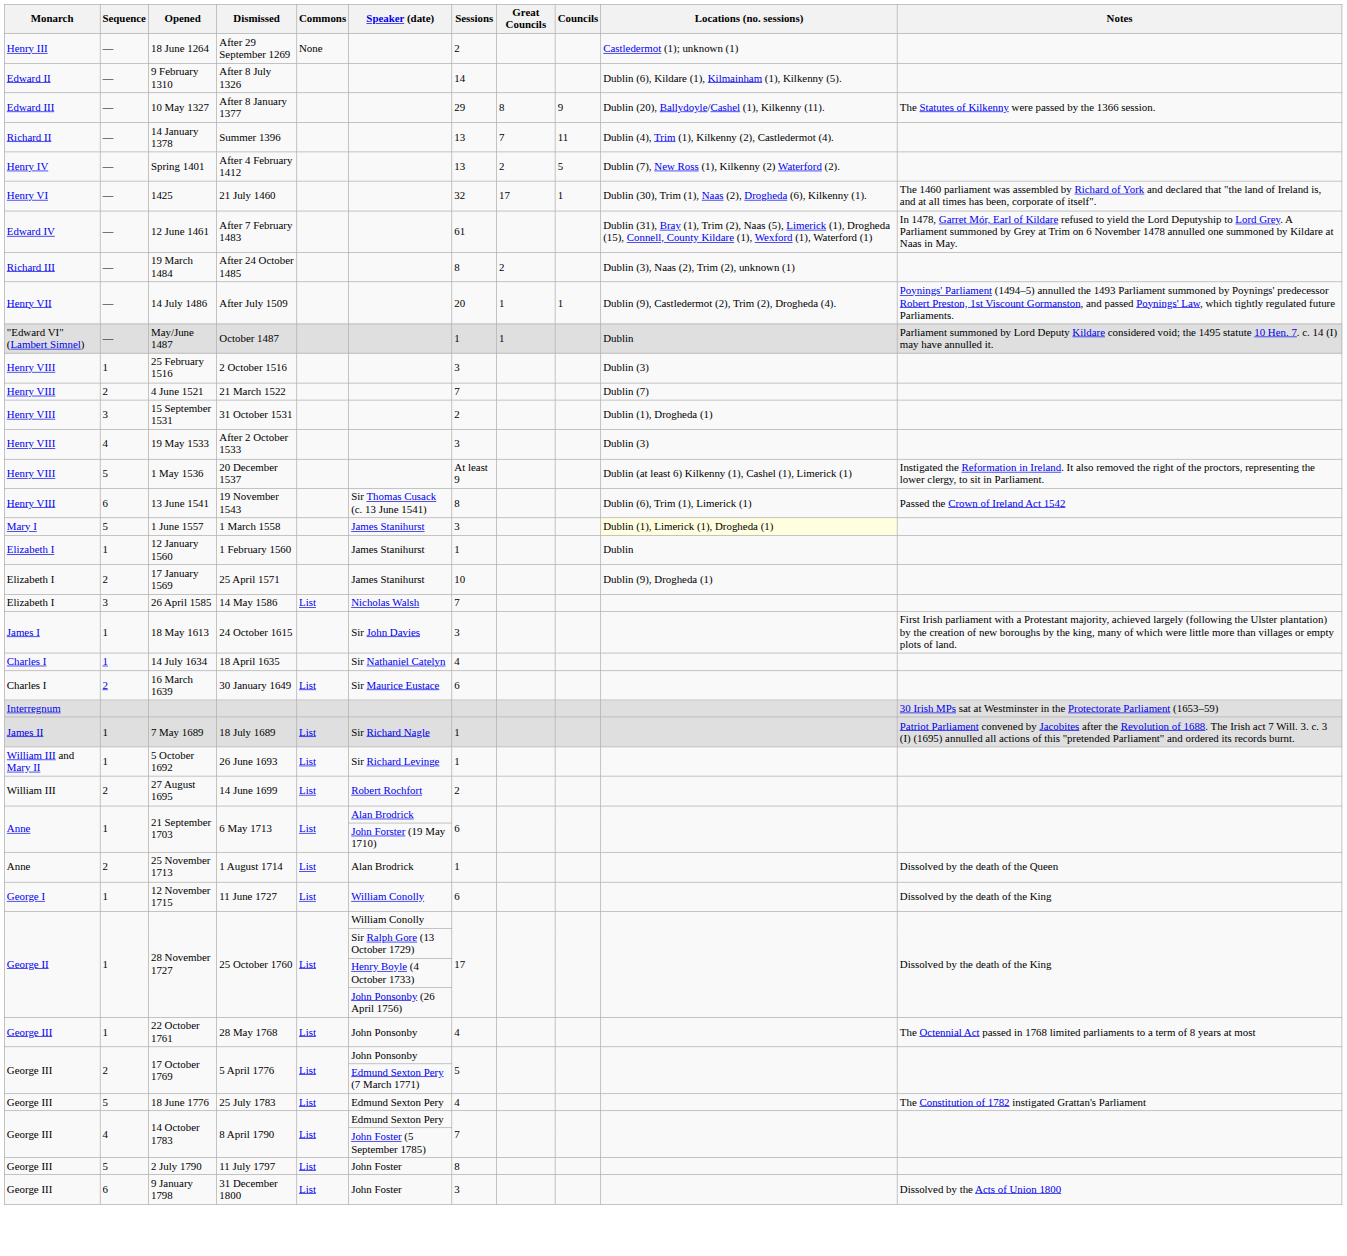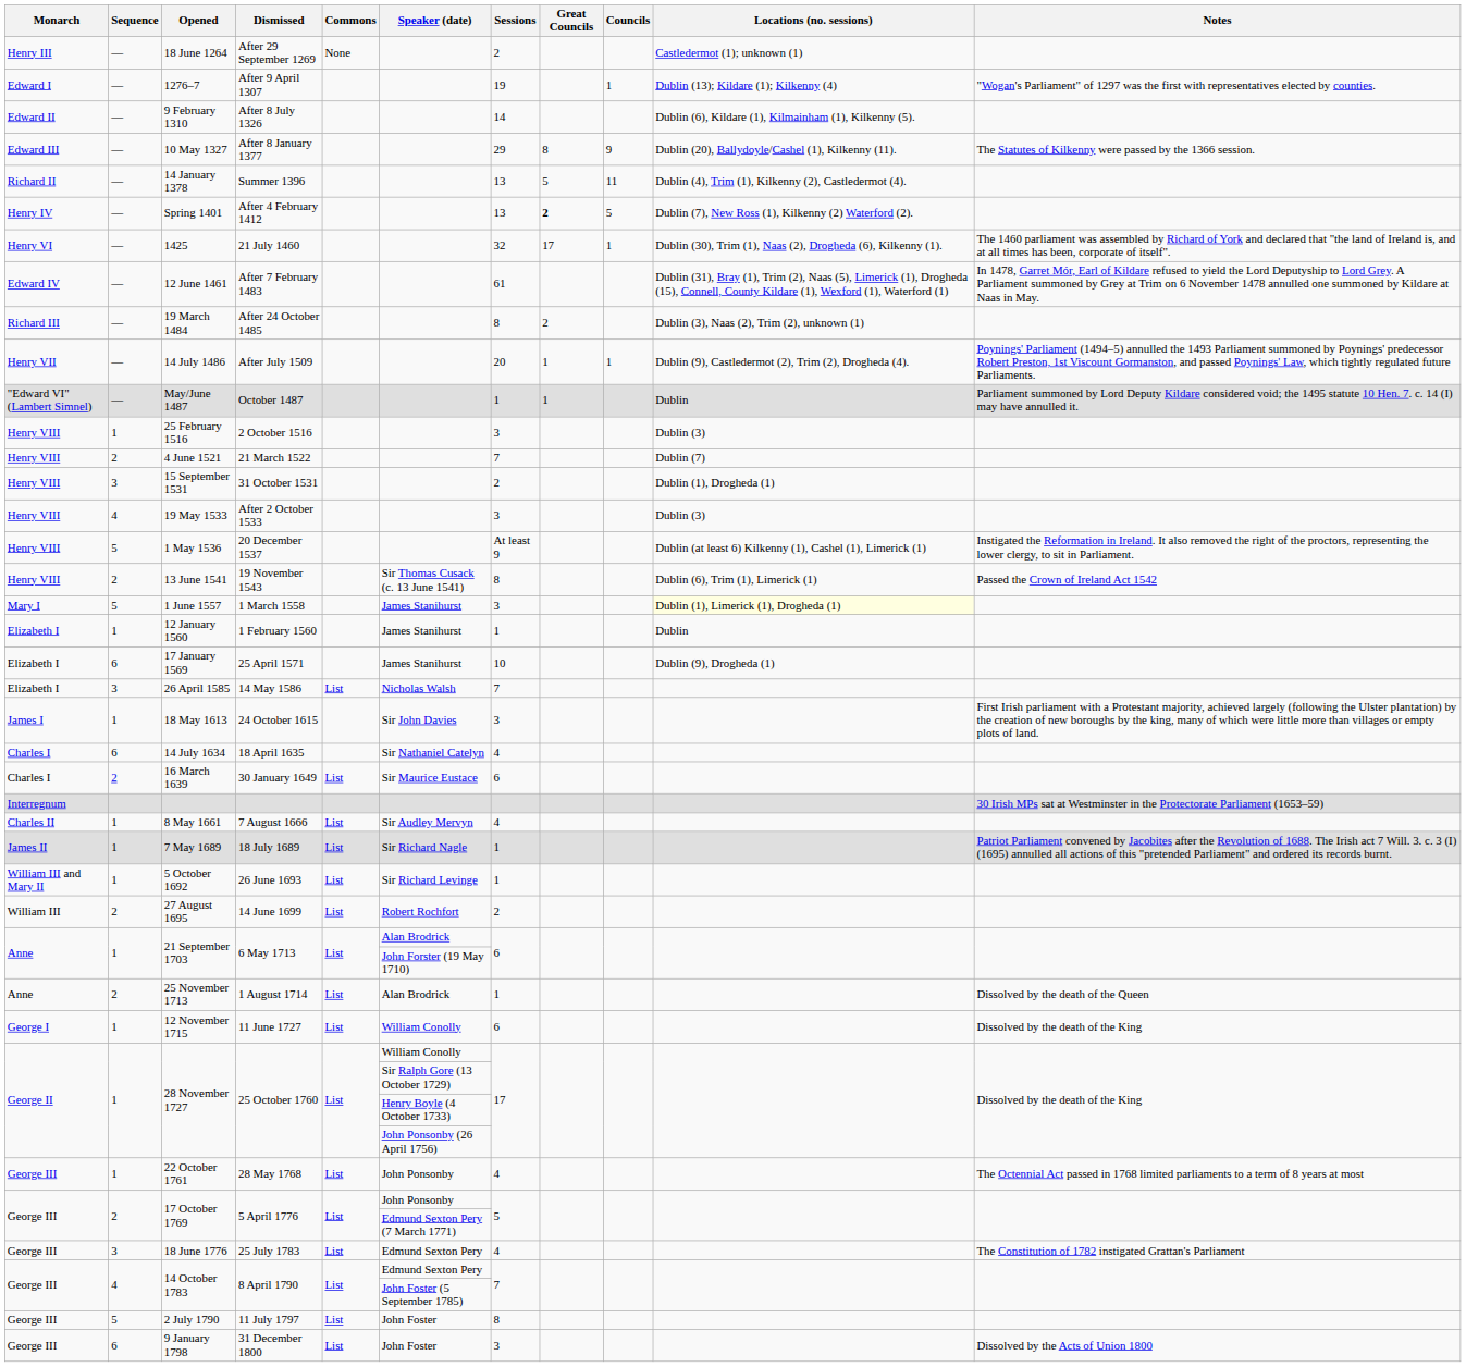+ row: Edward I | — | 1276–7 | After 9 April 1307 | 19 | 1 | Dublin (13); Kildare (1); Kilkenny (4) | "Wogan's Parliament" of 1297 was the first with representatives elected by counties.
14 January 1378 | Great Councils: 7 -> 5
Spring 1401 | Great Councils: normal -> bold
13 June 1541 | Sequence: 6 -> 2
17 January 1569 | Sequence: 2 -> 6
14 July 1634 | Sequence: 1 -> 6
+ row: Charles II | 1 | 8 May 1661 | 7 August 1666 | List | Sir Audley Mervyn | 4
18 June 1776 | Sequence: 5 -> 3
